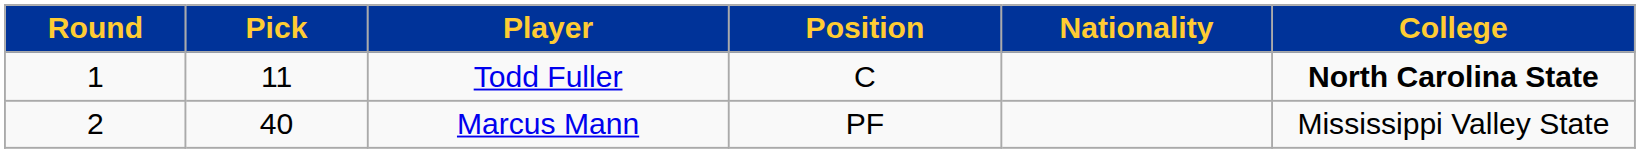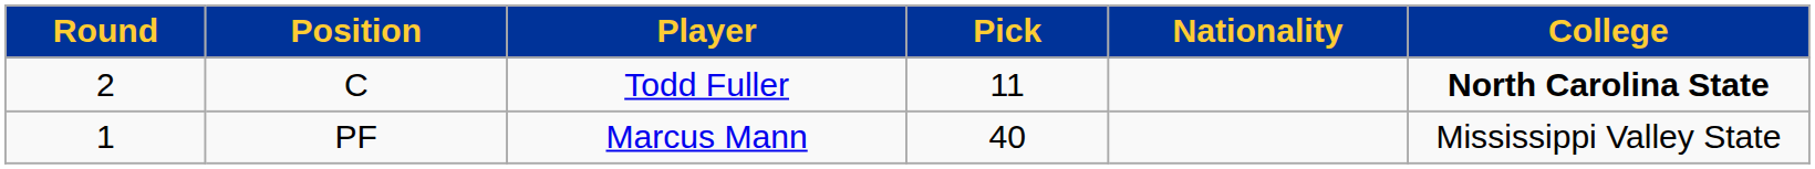columns swapped: Pick <-> Position
Todd Fuller | Round: 1 -> 2
Marcus Mann | Round: 2 -> 1
